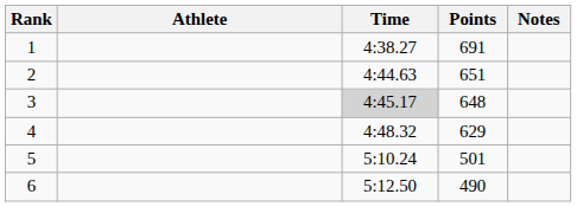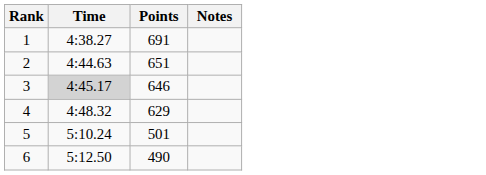- column: Athlete
3 | Points: 648 -> 646
